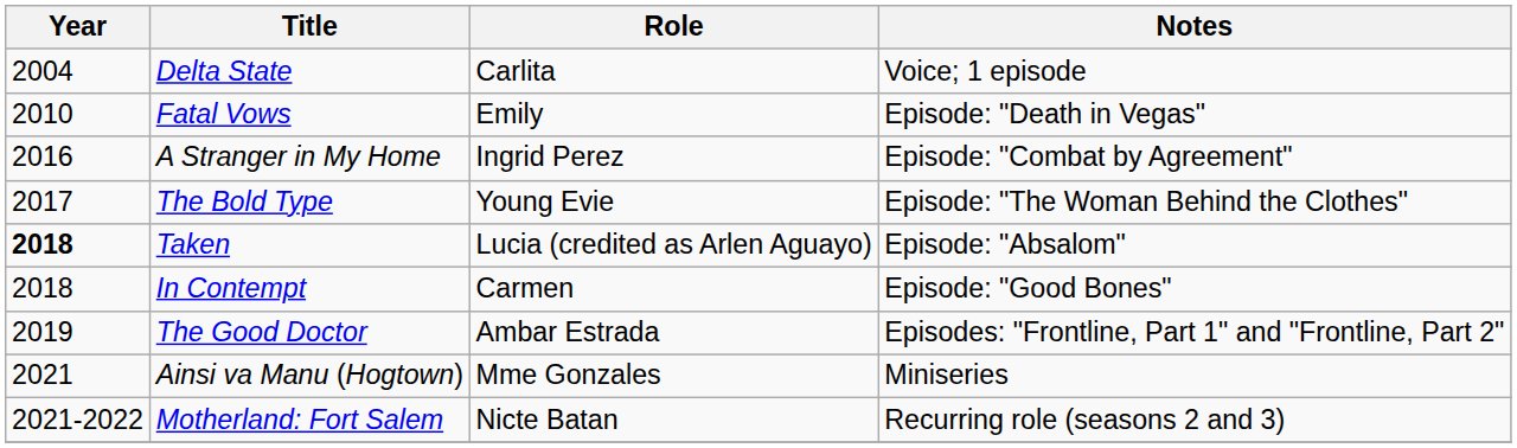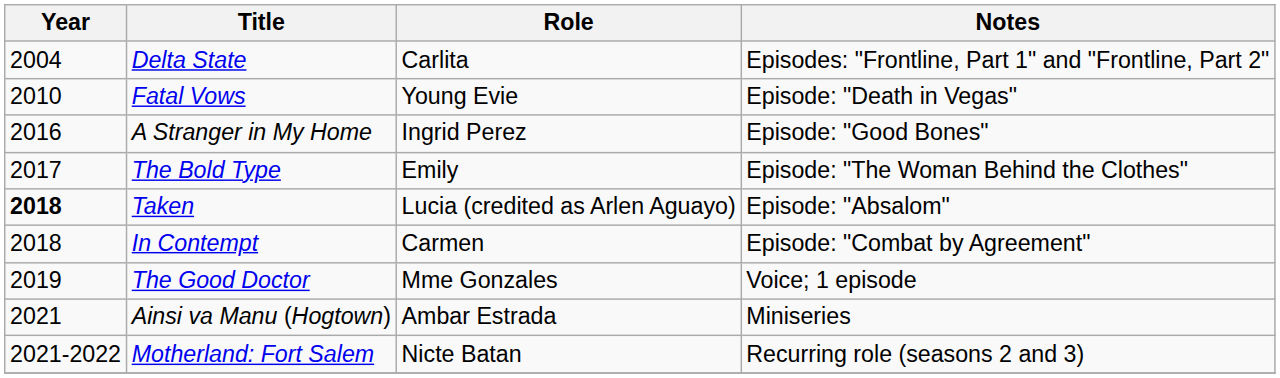Delta State | Notes: Voice; 1 episode -> Episodes: "Frontline, Part 1" and "Frontline, Part 2"
Fatal Vows | Role: Emily -> Young Evie
A Stranger in My Home | Notes: Episode: "Combat by Agreement" -> Episode: "Good Bones"
The Bold Type | Role: Young Evie -> Emily
In Contempt | Notes: Episode: "Good Bones" -> Episode: "Combat by Agreement"
The Good Doctor | Role: Ambar Estrada -> Mme Gonzales
The Good Doctor | Notes: Episodes: "Frontline, Part 1" and "Frontline, Part 2" -> Voice; 1 episode
Ainsi va Manu (Hogtown) | Role: Mme Gonzales -> Ambar Estrada
